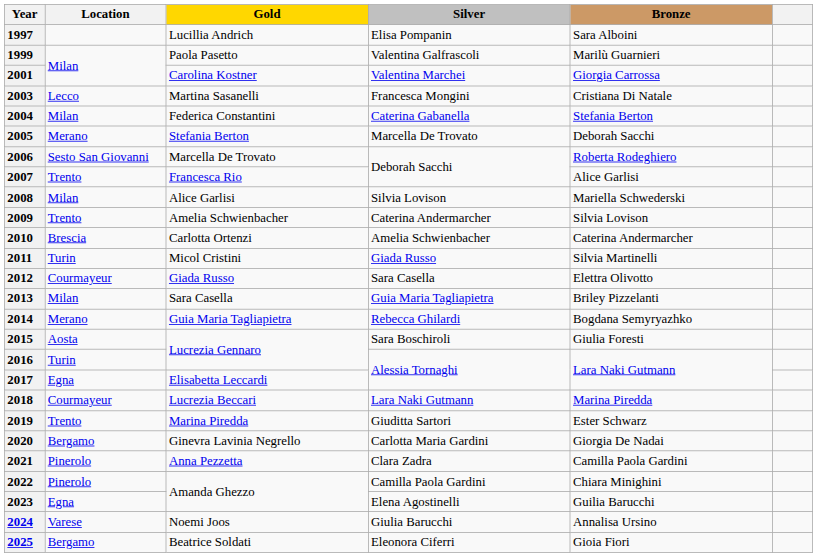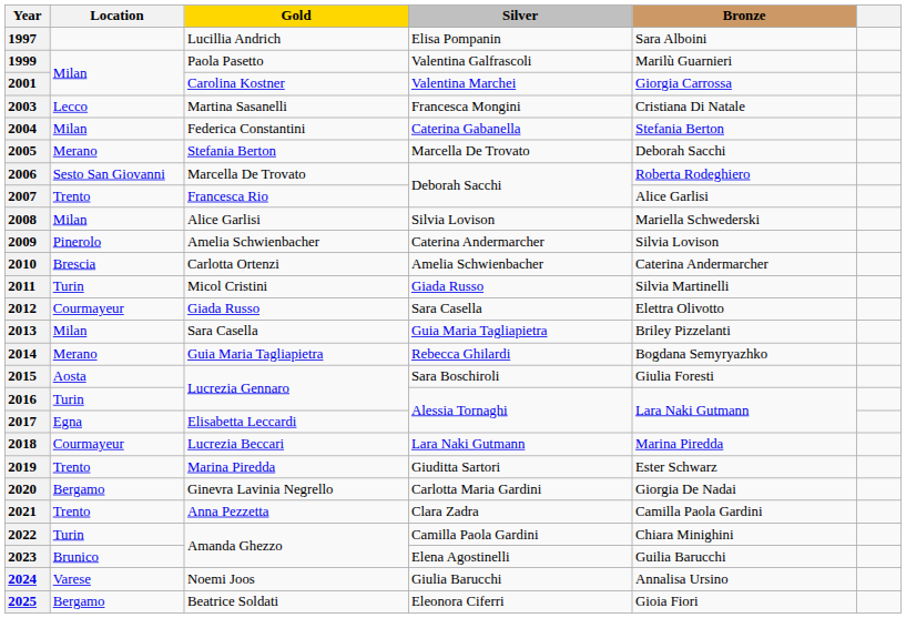2009 | Location: Trento -> Pinerolo
2021 | Location: Pinerolo -> Trento
2022 | Location: Pinerolo -> Turin
2023 | Location: Egna -> Brunico
